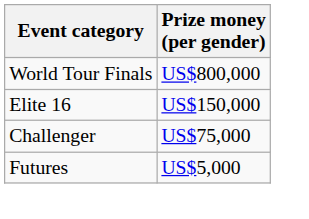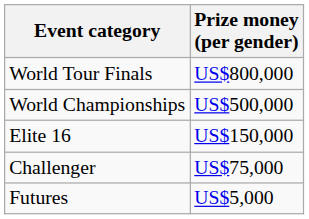+ row: World Championships | US$500,000
